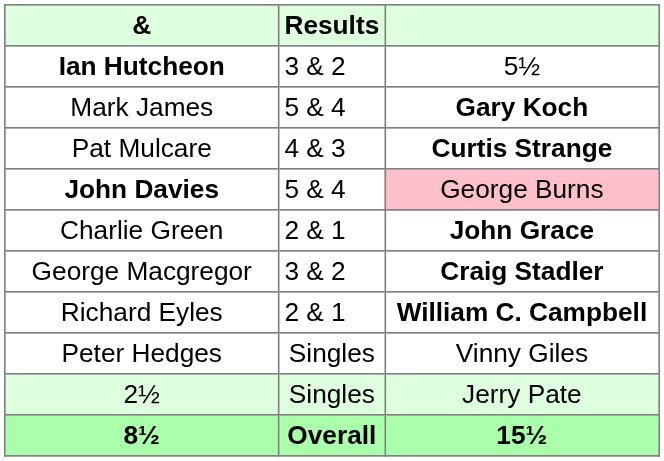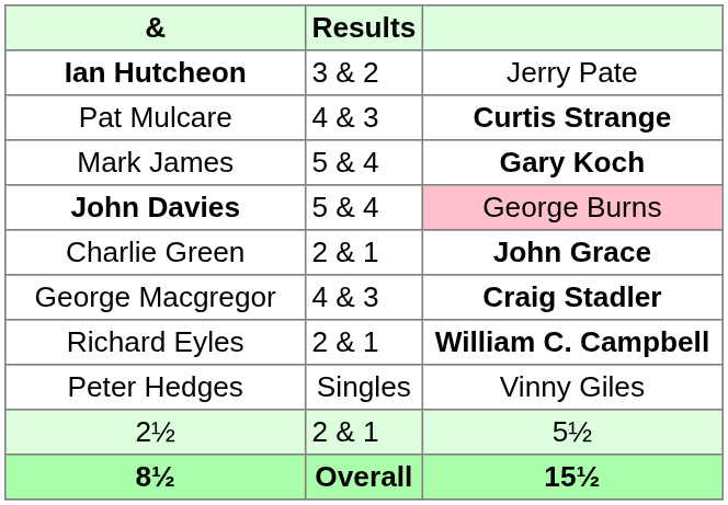Ian Hutcheon | column 3: 5½ -> Jerry Pate
rows swapped: Pat Mulcare <-> Mark James
George Macgregor | Results: 3 & 2 -> 4 & 3
2½ | Results: Singles -> 2 & 1
2½ | column 3: Jerry Pate -> 5½
